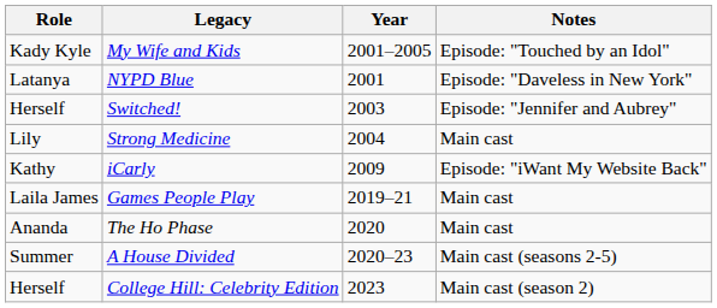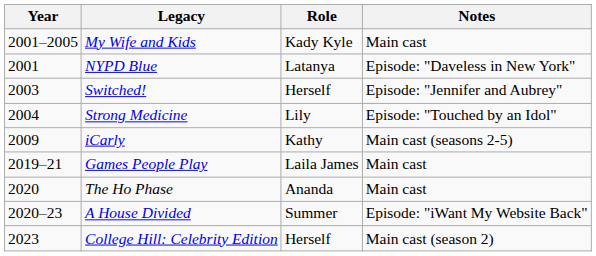columns swapped: Year <-> Role
My Wife and Kids | Notes: Episode: "Touched by an Idol" -> Main cast
Strong Medicine | Notes: Main cast -> Episode: "Touched by an Idol"
iCarly | Notes: Episode: "iWant My Website Back" -> Main cast (seasons 2-5)
A House Divided | Notes: Main cast (seasons 2-5) -> Episode: "iWant My Website Back"
